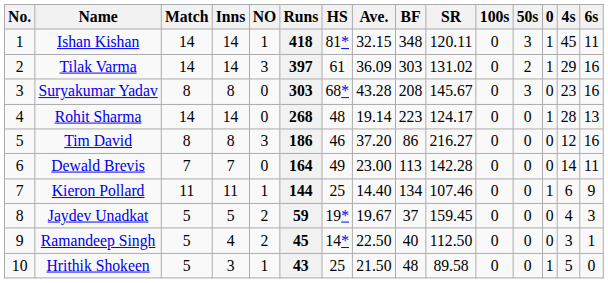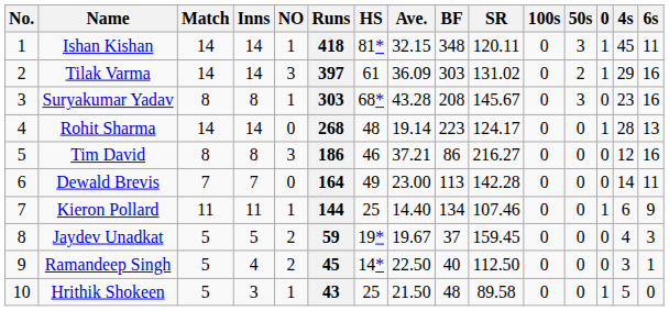Suryakumar Yadav | NO: 0 -> 1
Tim David | Ave.: 37.20 -> 37.21
